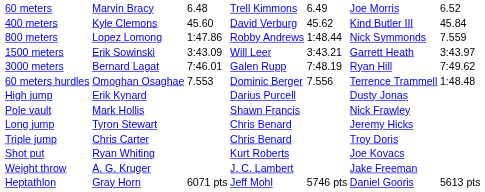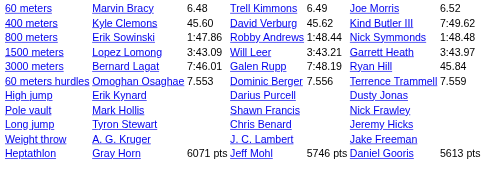400 meters | column 7: 45.84 -> 7:49.62
800 meters | column 2: Lopez Lomong -> Erik Sowinski
800 meters | column 7: 7.559 -> 1:48.48
1500 meters | column 2: Erik Sowinski -> Lopez Lomong
3000 meters | column 7: 7:49.62 -> 45.84
60 meters hurdles | column 7: 1:48.48 -> 7.559
- row: Triple jump | Chris Carter | Chris Benard | Troy Doris
- row: Shot put | Ryan Whiting | Kurt Roberts | Joe Kovacs
